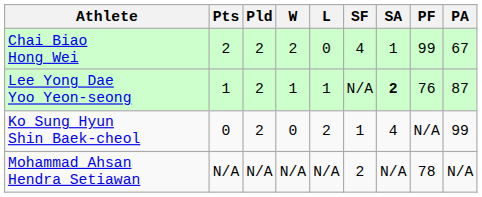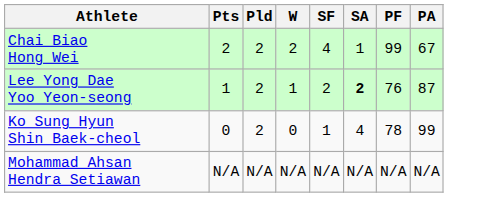- column: L | 0 | 1 | 2 | N/A
Lee Yong Dae Yoo Yeon-seong | SF: N/A -> 2
Ko Sung Hyun Shin Baek-cheol | PF: N/A -> 78
Mohammad Ahsan Hendra Setiawan | SF: 2 -> N/A
Mohammad Ahsan Hendra Setiawan | PF: 78 -> N/A
